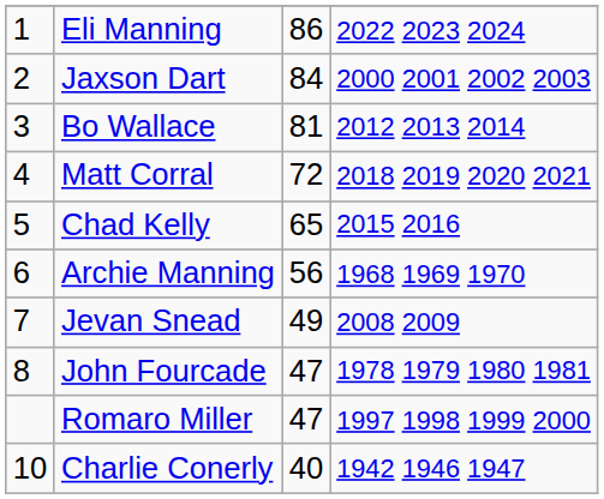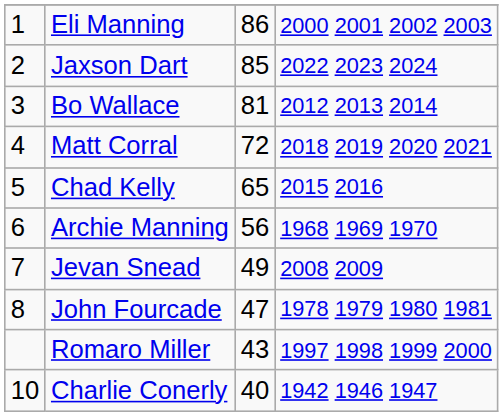Eli Manning | column 4: 2022 2023 2024 -> 2000 2001 2002 2003
Jaxson Dart | column 3: 84 -> 85
Jaxson Dart | column 4: 2000 2001 2002 2003 -> 2022 2023 2024
Romaro Miller | column 3: 47 -> 43
